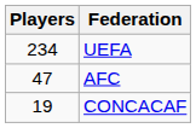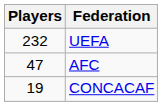UEFA | Players: 234 -> 232
